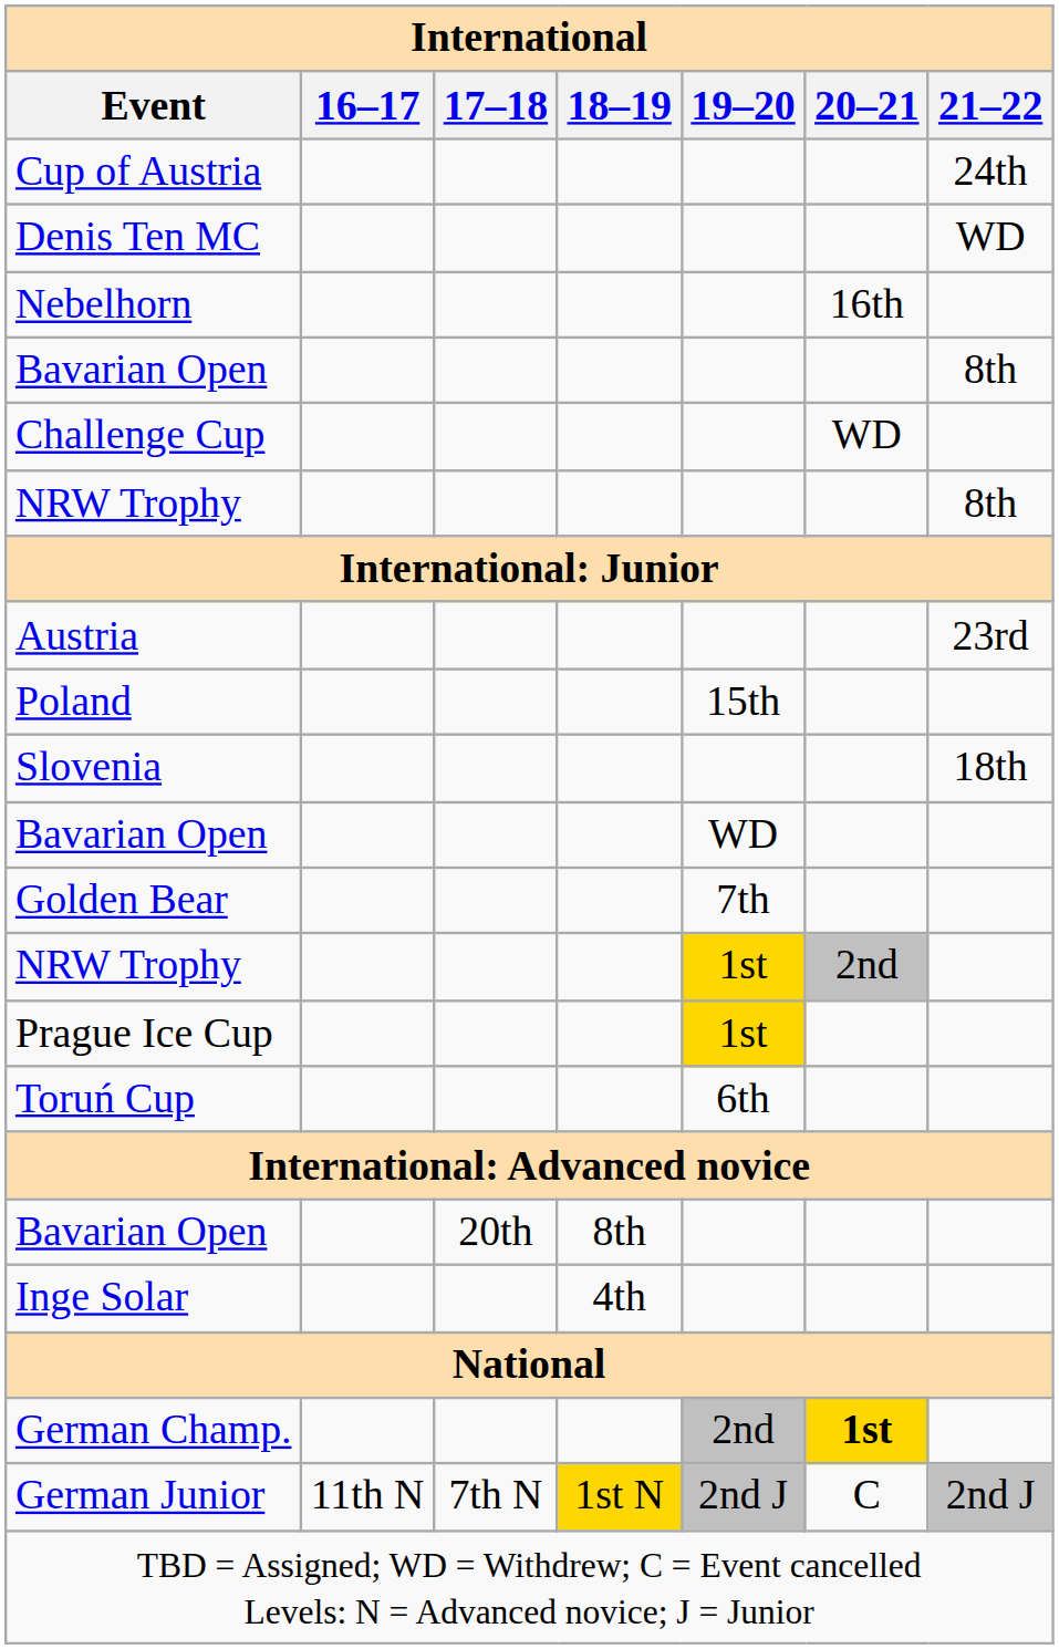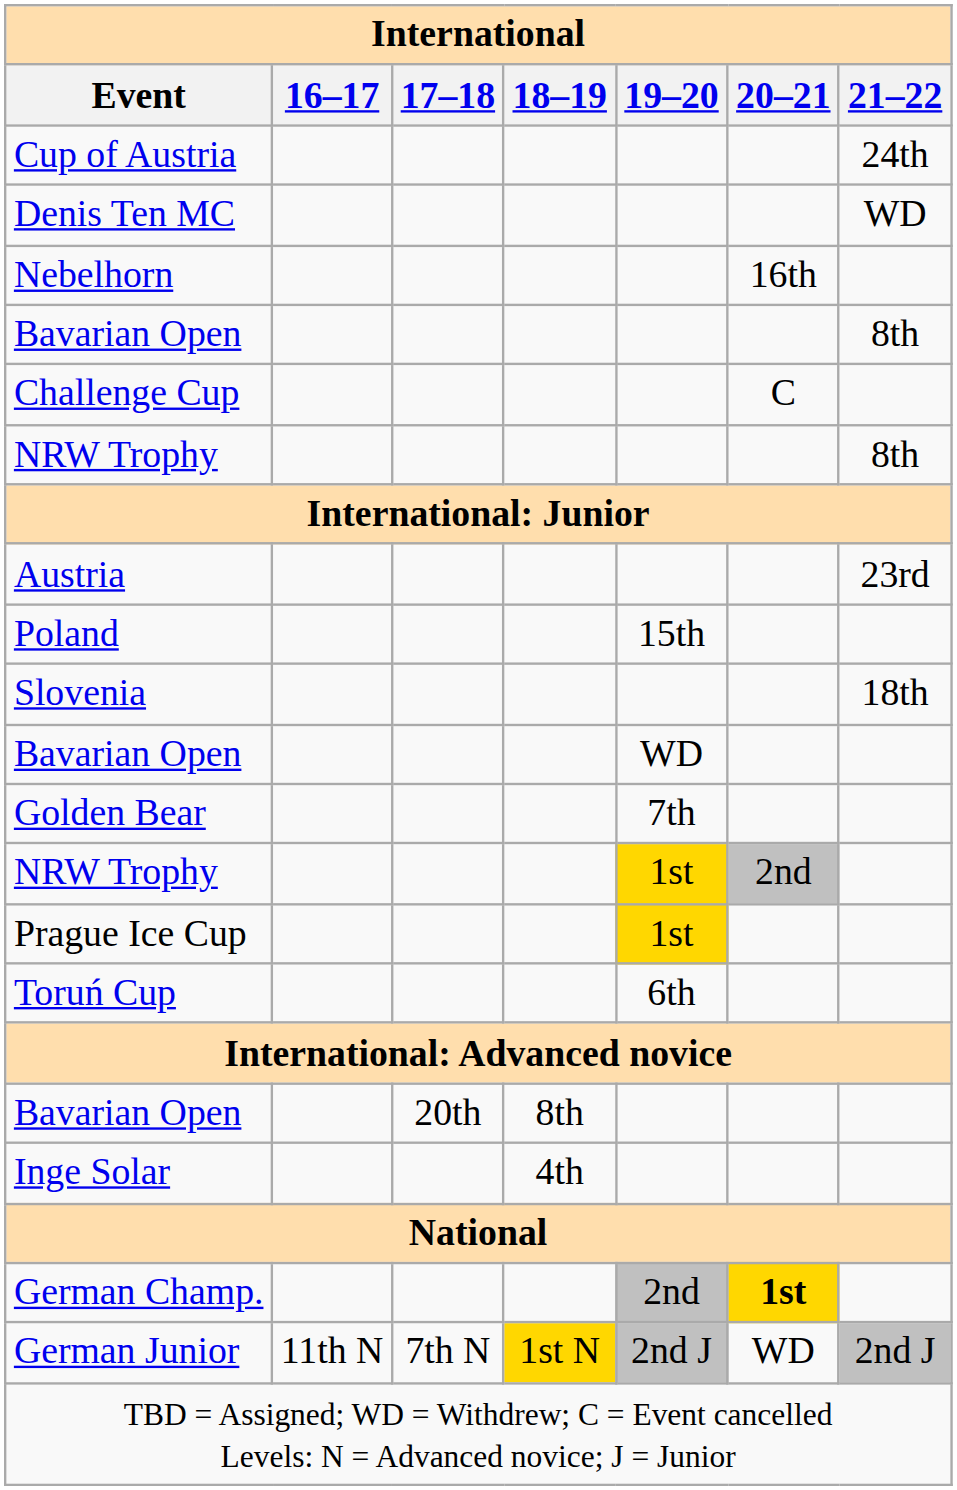Challenge Cup | 20–21: WD -> C
German Junior | 20–21: C -> WD
